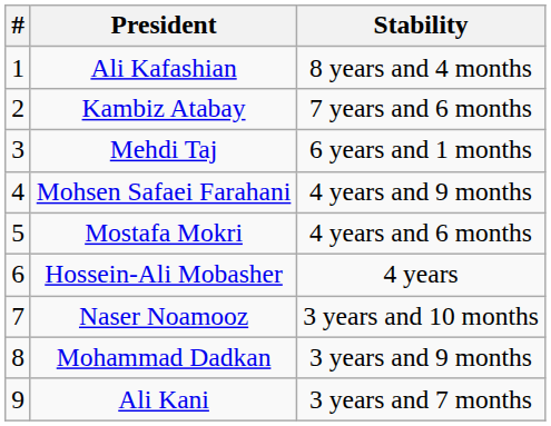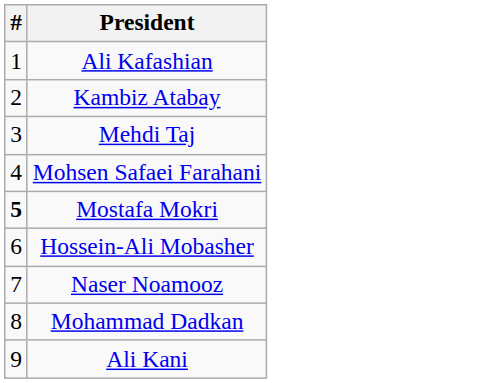- column: Stability | 8 years and 4 months | 7 years and 6 months | 6 years and 1 months | 4 years and 9 months | 4 years and 6 months | 4 years | 3 years and 10 months | 3 years and 9 months | 3 years and 7 months
Mostafa Mokri | #: normal -> bold
